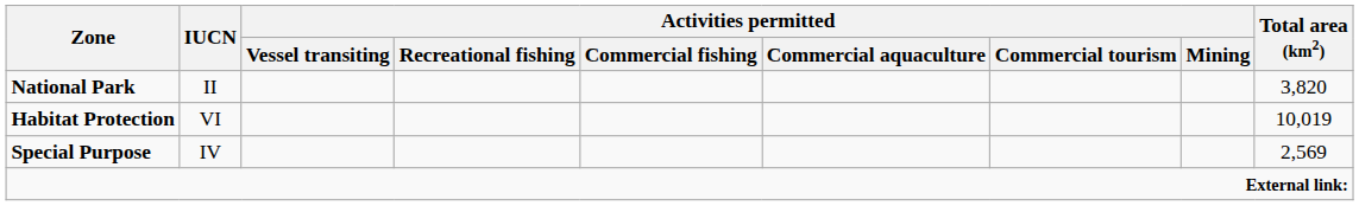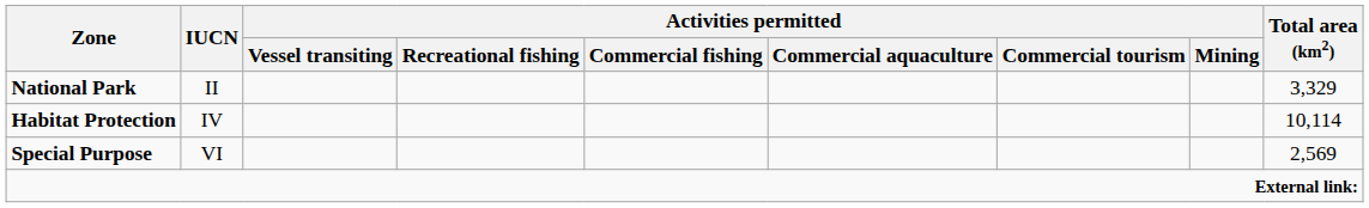National Park | Total area (km2): 3,820 -> 3,329
Habitat Protection | IUCN: VI -> IV
Habitat Protection | Total area (km2): 10,019 -> 10,114
Special Purpose | IUCN: IV -> VI
